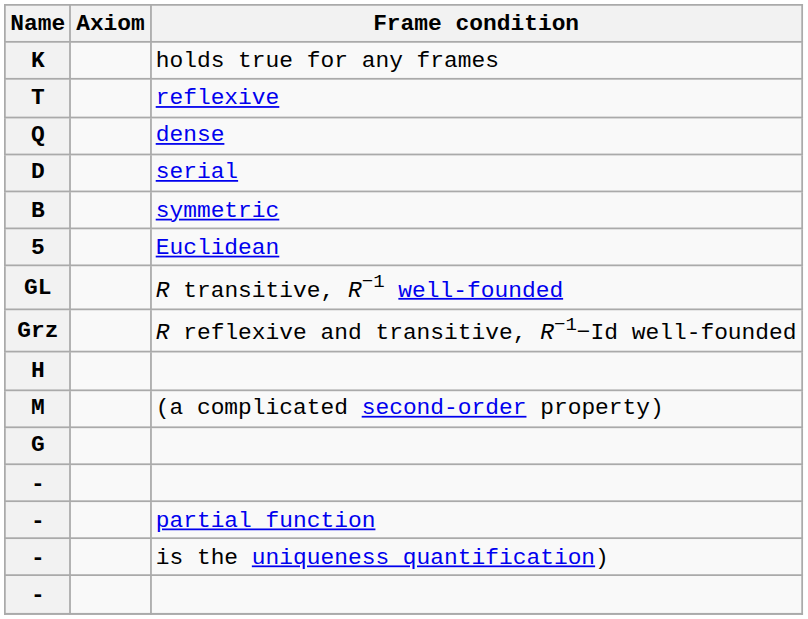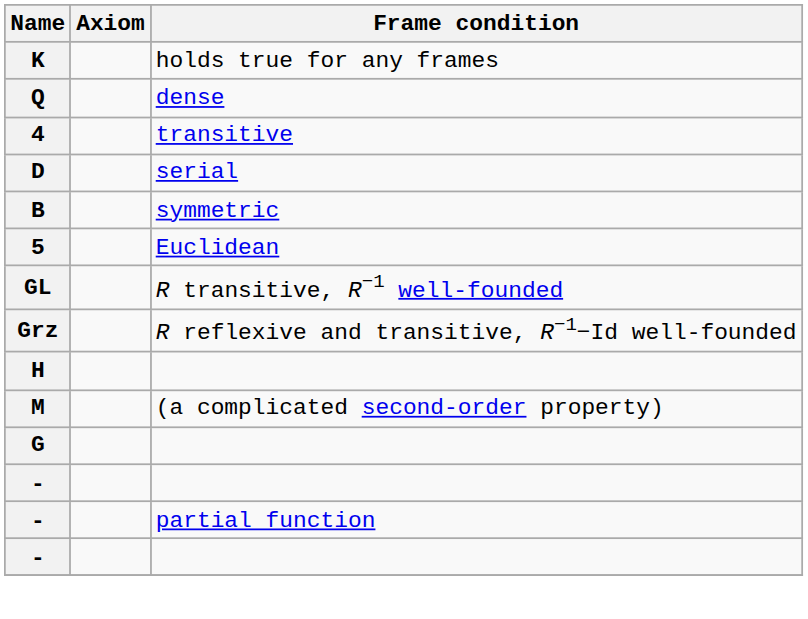- row: T | reflexive
+ row: 4 | transitive
- row: - | is the uniqueness quantification)
